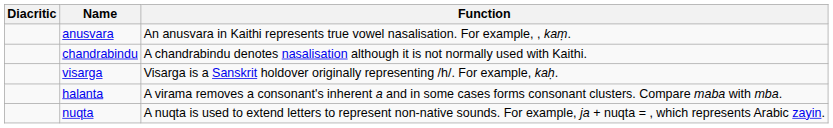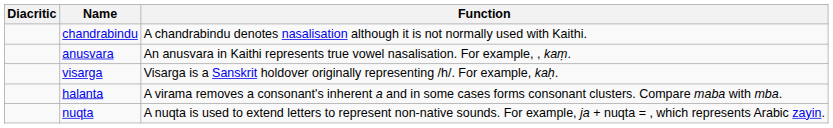rows swapped: chandrabindu <-> anusvara
